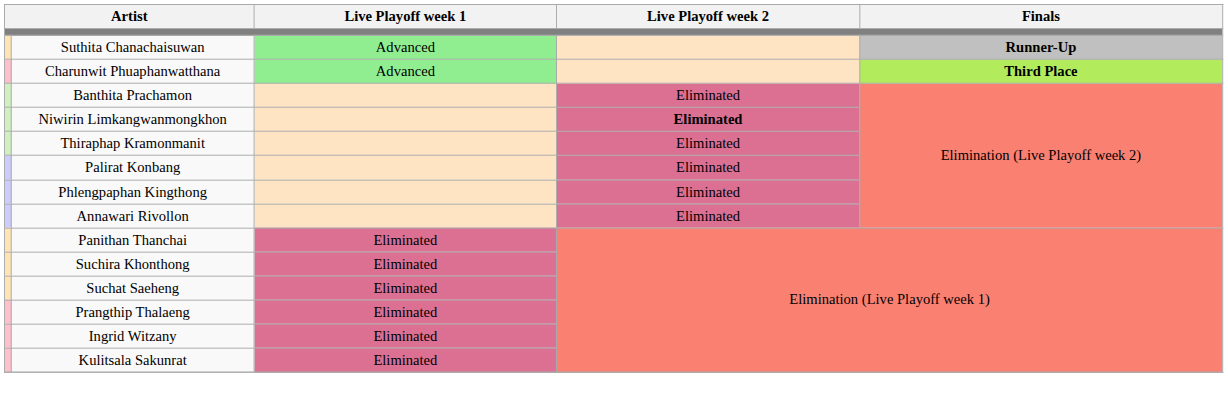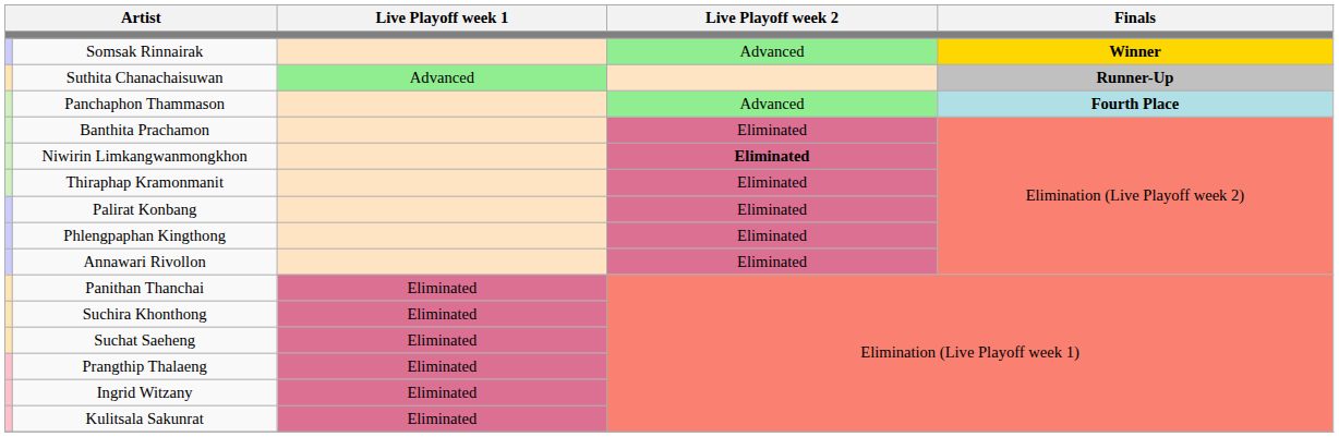+ row: Somsak Rinnairak | Advanced | Winner
- row: Charunwit Phuaphanwatthana | Advanced | Third Place
+ row: Panchaphon Thammason | Advanced | Fourth Place
